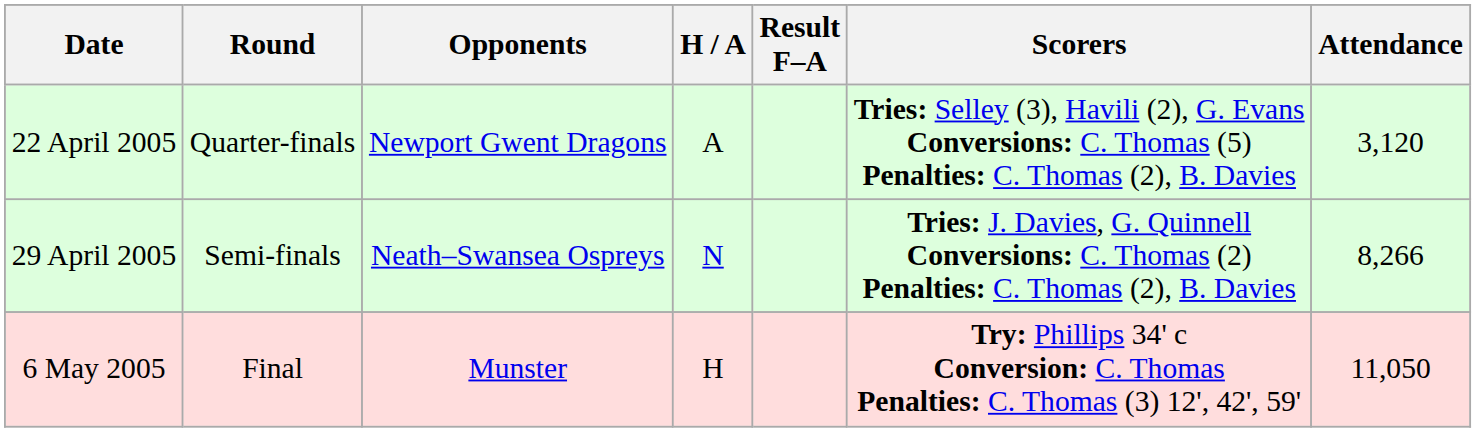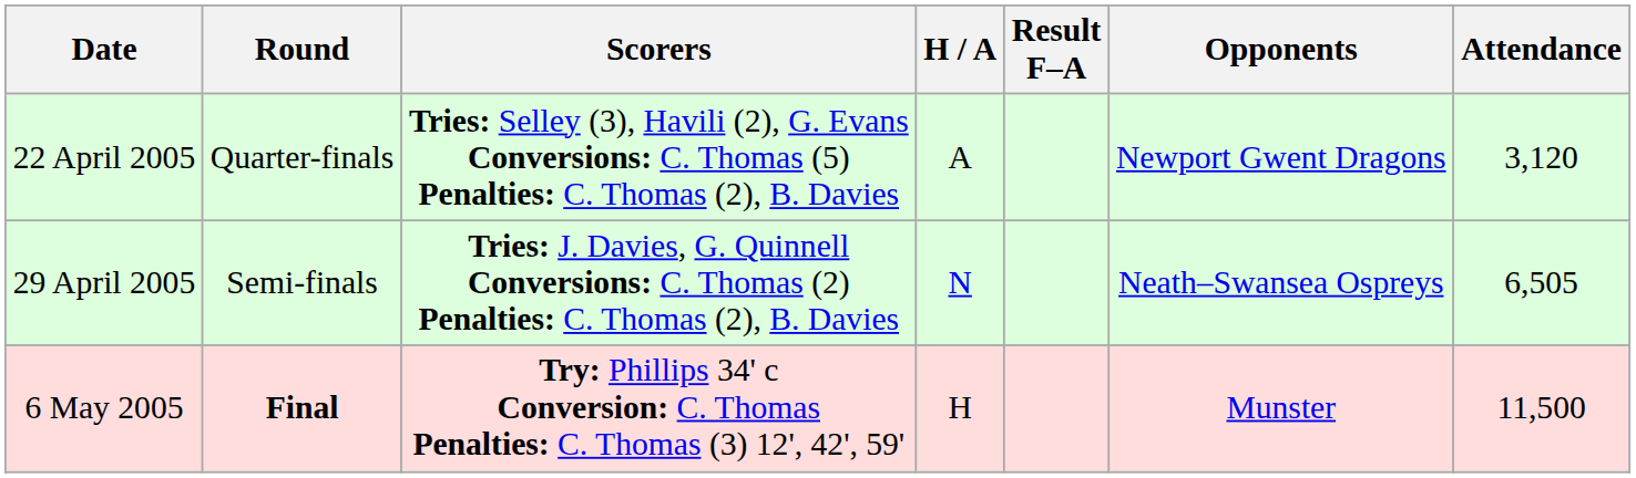columns swapped: Opponents <-> Scorers
29 April 2005 | Attendance: 8,266 -> 6,505
6 May 2005 | Round: normal -> bold
6 May 2005 | Attendance: 11,050 -> 11,500
